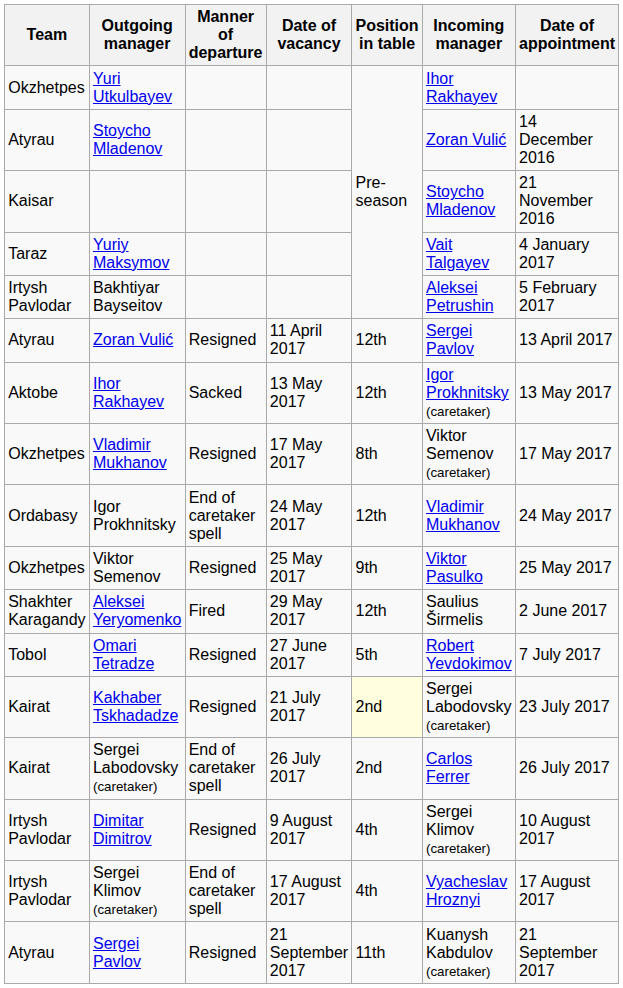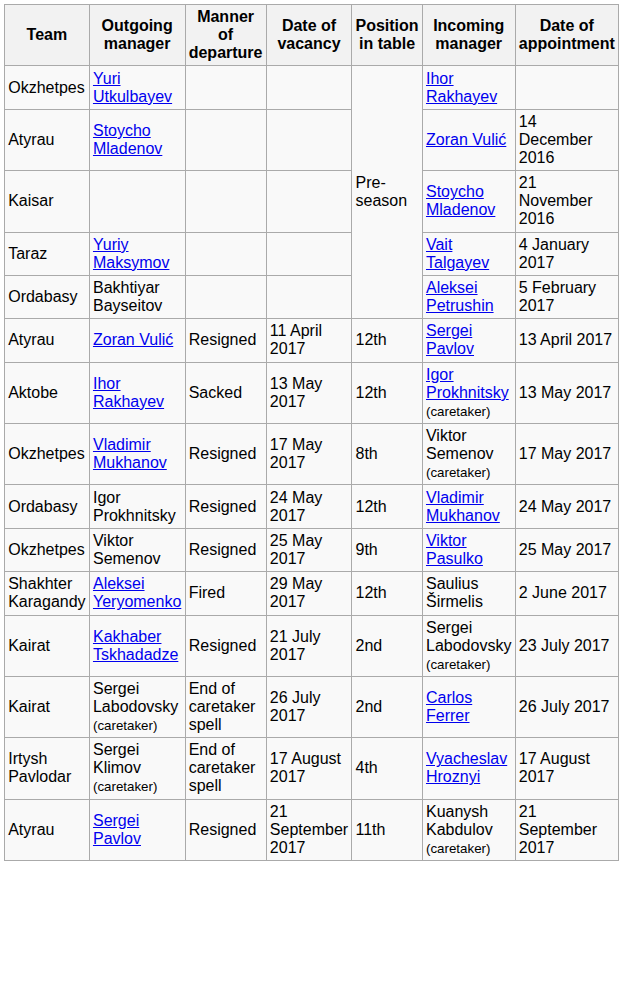Bakhtiyar Bayseitov | Team: Irtysh Pavlodar -> Ordabasy
Igor Prokhnitsky | Manner of departure: End of caretaker spell -> Resigned
- row: Tobol | Omari Tetradze | Resigned | 27 June 2017 | 5th | Robert Yevdokimov | 7 July 2017
Kakhaber Tskhadadze | Position in table: lightyellow background -> no background
- row: Irtysh Pavlodar | Dimitar Dimitrov | Resigned | 9 August 2017 | 4th | Sergei Klimov (caretaker) | 10 August 2017
